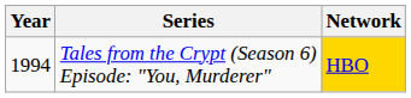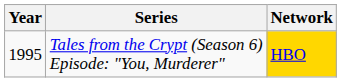Tales from the Crypt (Season 6) Episode: "You, Murderer" | Year: 1994 -> 1995
